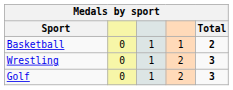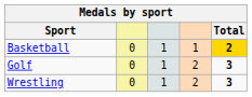Basketball | Total: no background -> gold background
rows swapped: Golf <-> Wrestling
